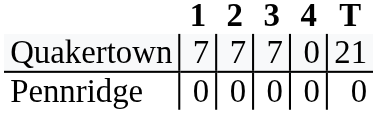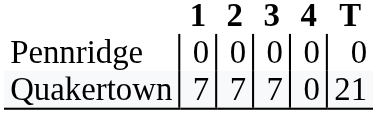rows swapped: Quakertown <-> Pennridge
